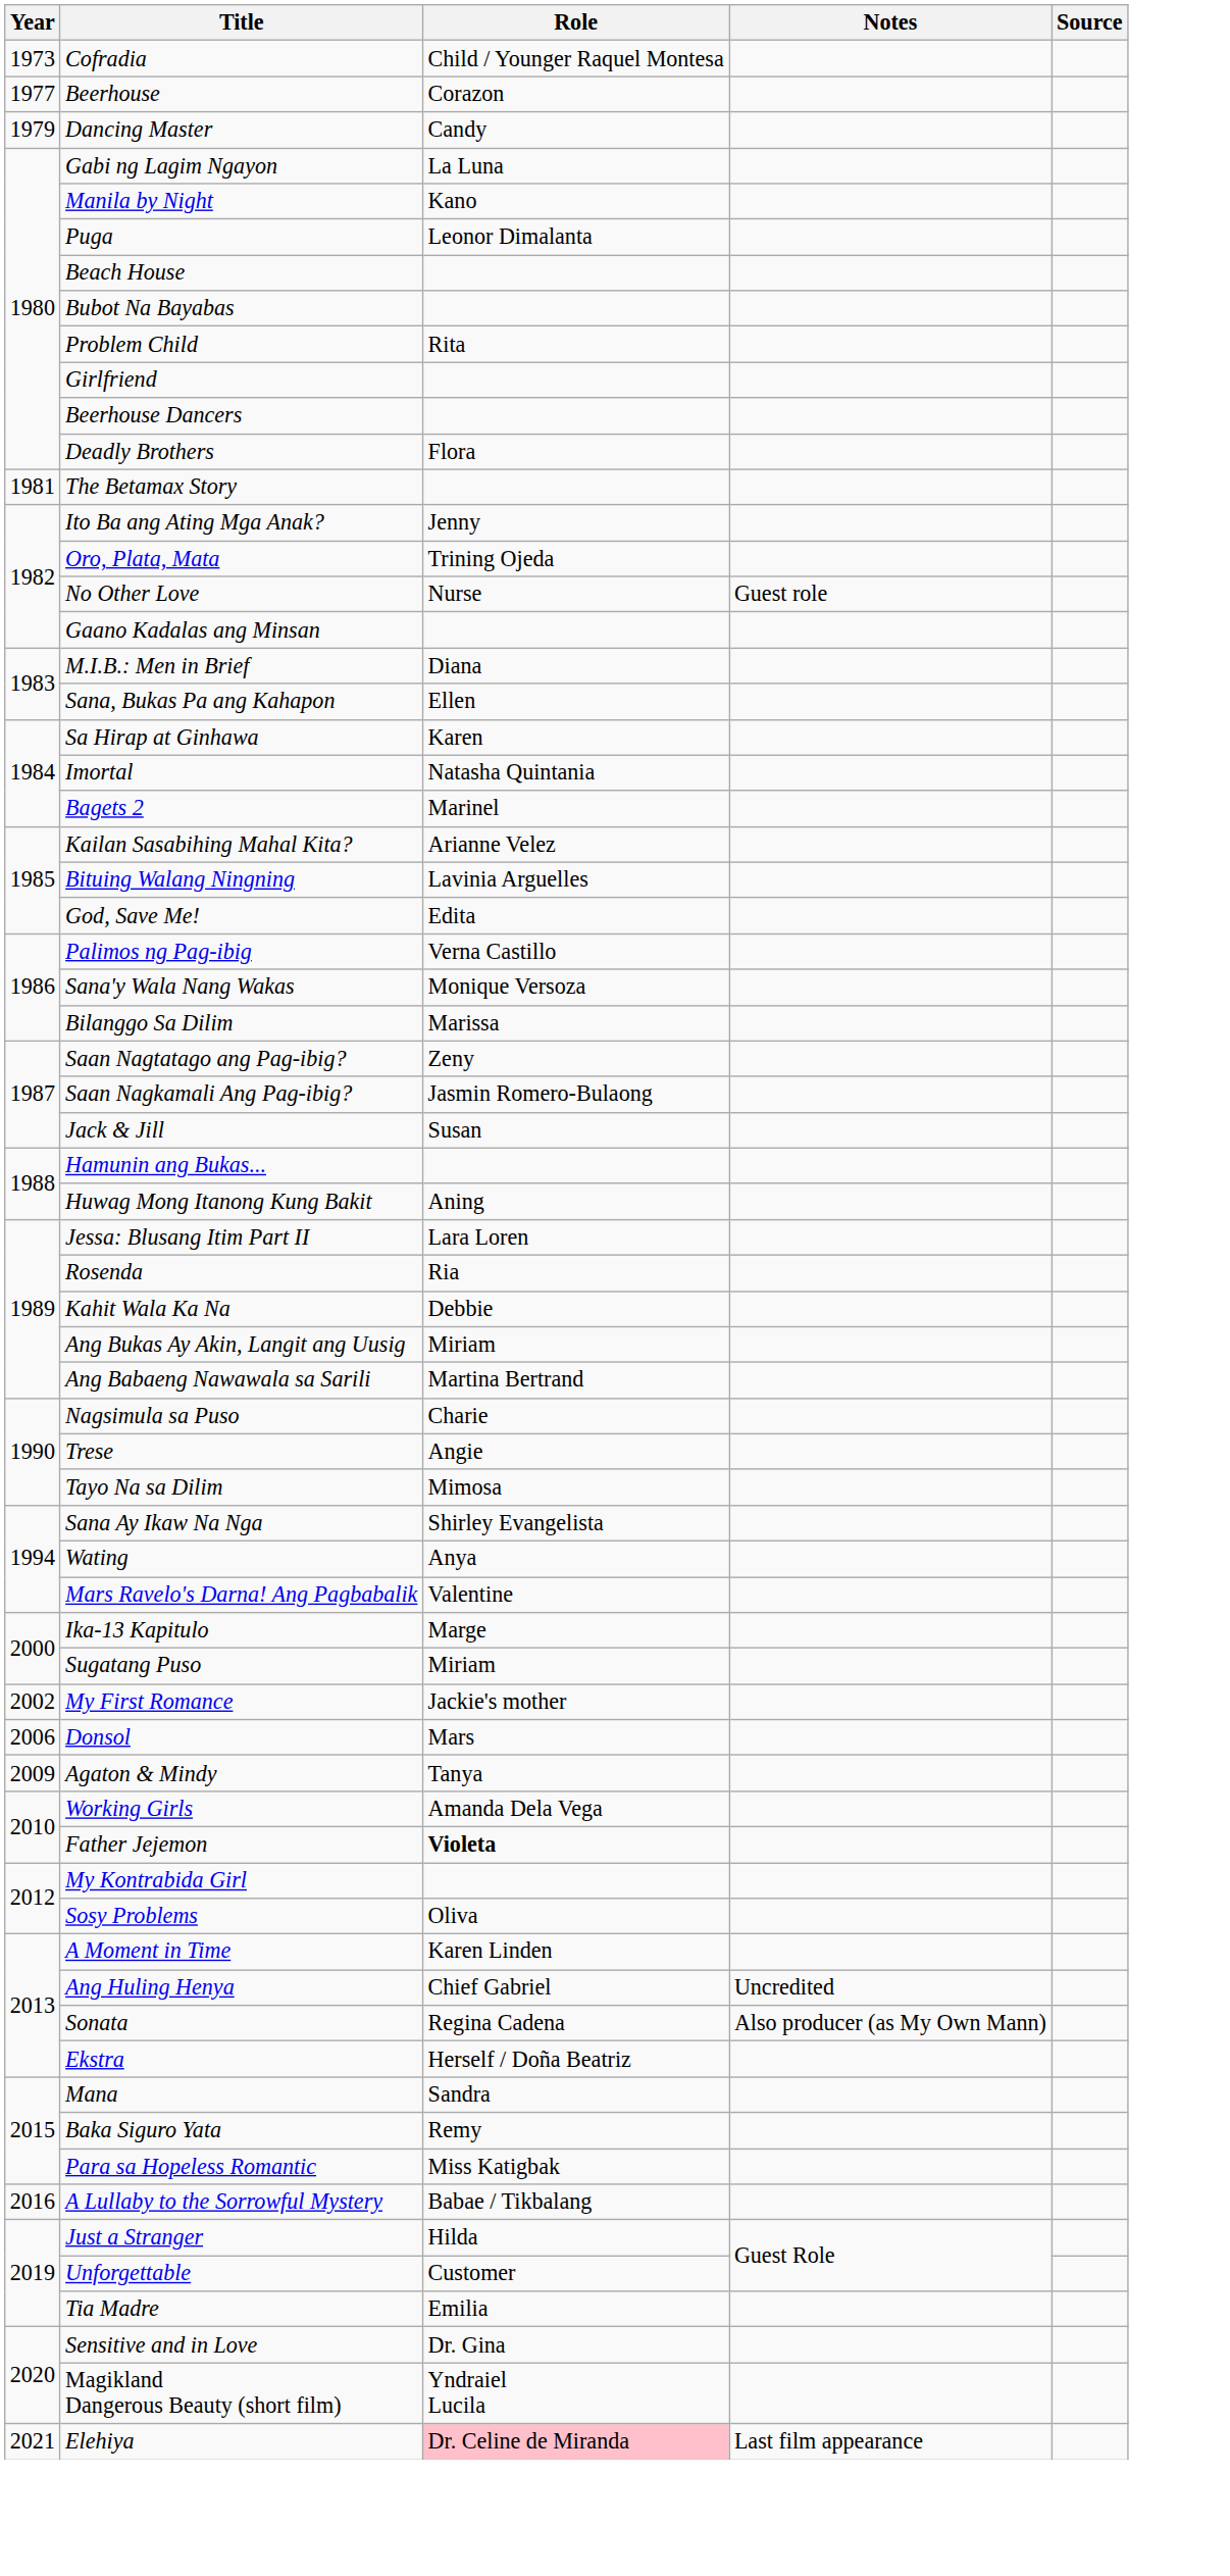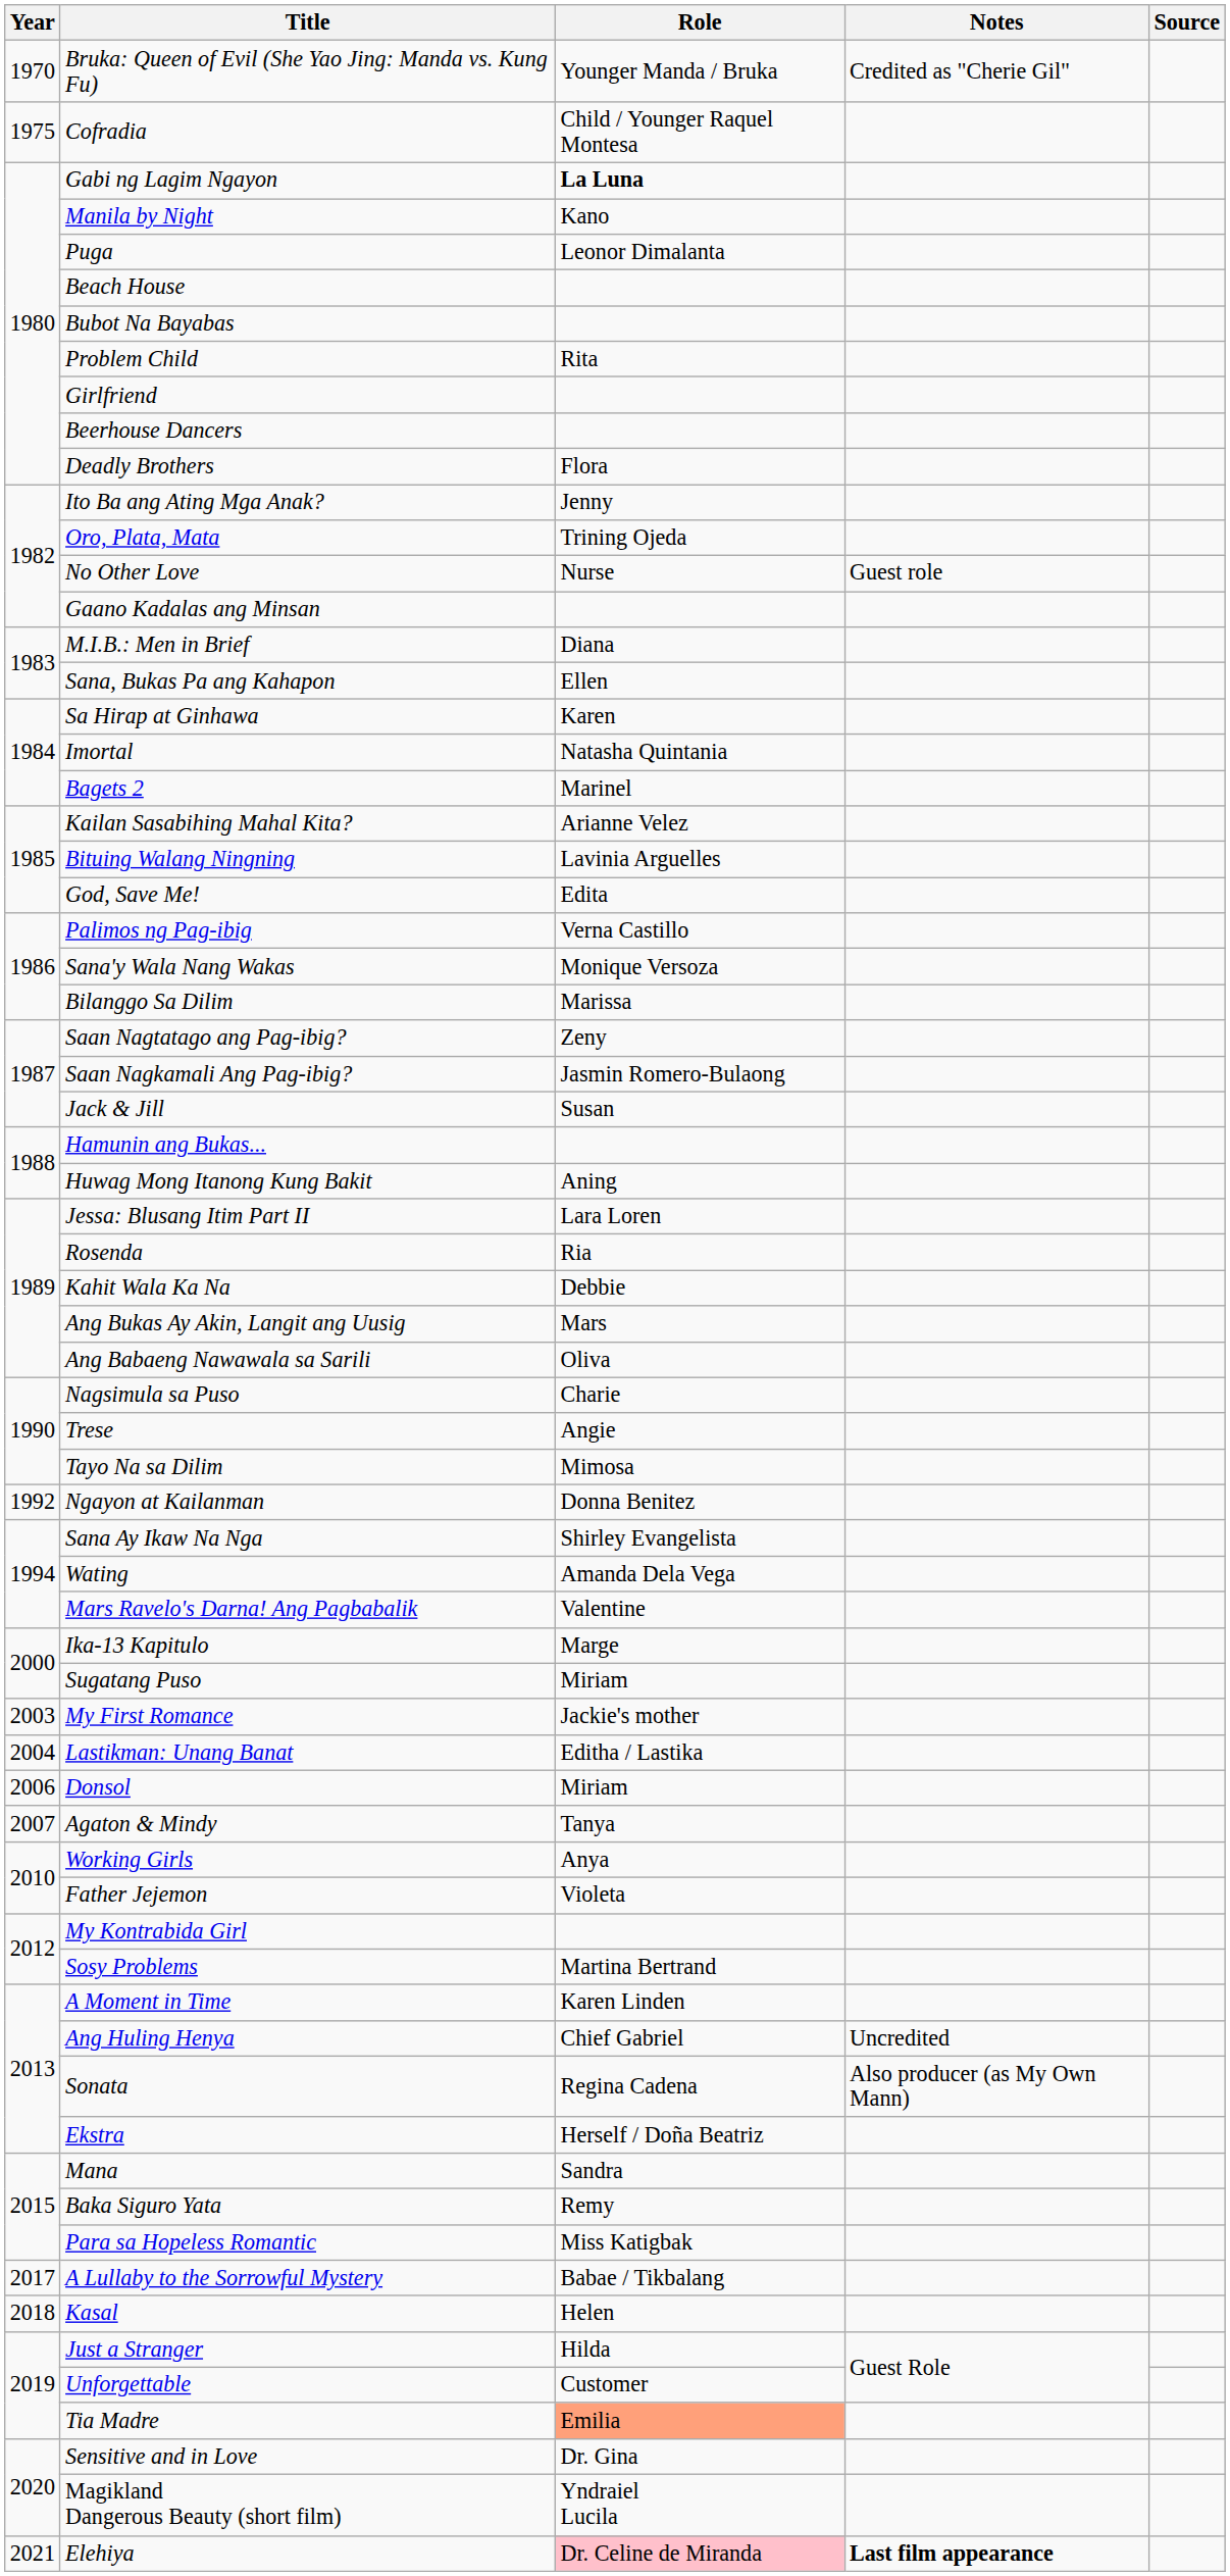+ row: 1970 | Bruka: Queen of Evil (She Yao Jing: Manda vs. Kung Fu) | Younger Manda / Bruka | Credited as "Cherie Gil"
Cofradia | Year: 1973 -> 1975
- row: 1977 | Beerhouse | Corazon
- row: 1979 | Dancing Master | Candy
Gabi ng Lagim Ngayon | Role: normal -> bold
- row: 1981 | The Betamax Story
Ang Bukas Ay Akin, Langit ang Uusig | Role: Miriam -> Mars
Ang Babaeng Nawawala sa Sarili | Role: Martina Bertrand -> Oliva
+ row: 1992 | Ngayon at Kailanman | Donna Benitez
Wating | Role: Anya -> Amanda Dela Vega
My First Romance | Year: 2002 -> 2003
+ row: 2004 | Lastikman: Unang Banat | Editha / Lastika
Donsol | Role: Mars -> Miriam
Agaton & Mindy | Year: 2009 -> 2007
Working Girls | Role: Amanda Dela Vega -> Anya
Father Jejemon | Role: bold -> normal
Sosy Problems | Role: Oliva -> Martina Bertrand
A Lullaby to the Sorrowful Mystery | Year: 2016 -> 2017
+ row: 2018 | Kasal | Helen
Tia Madre | Role: no background -> lightsalmon background
Elehiya | Notes: normal -> bold
